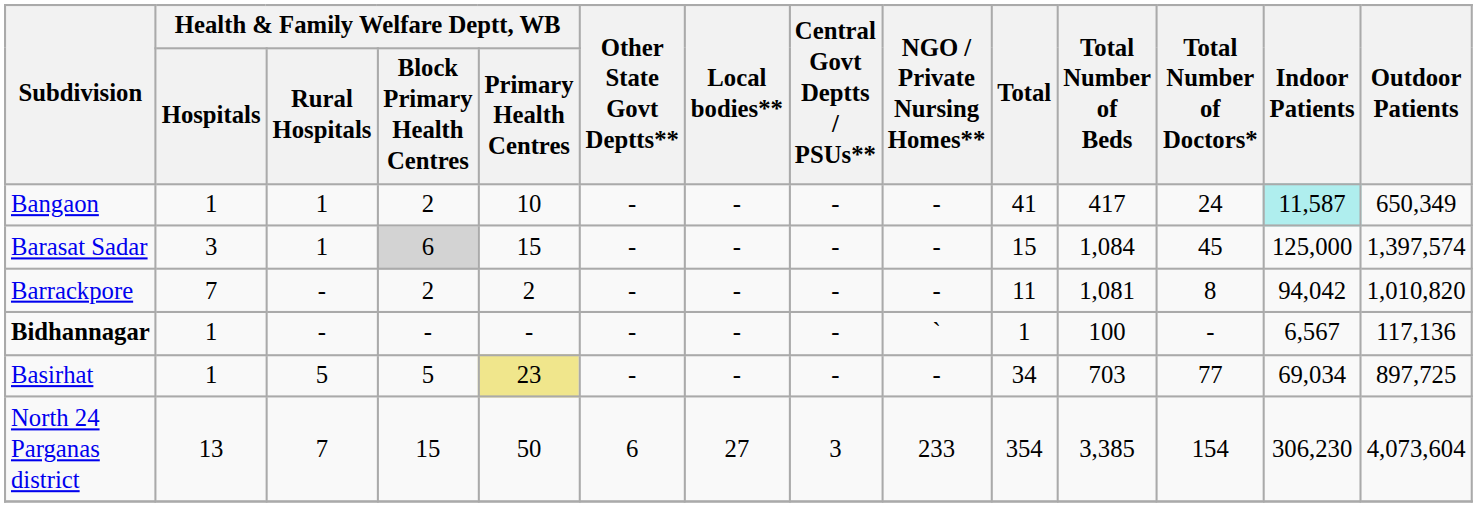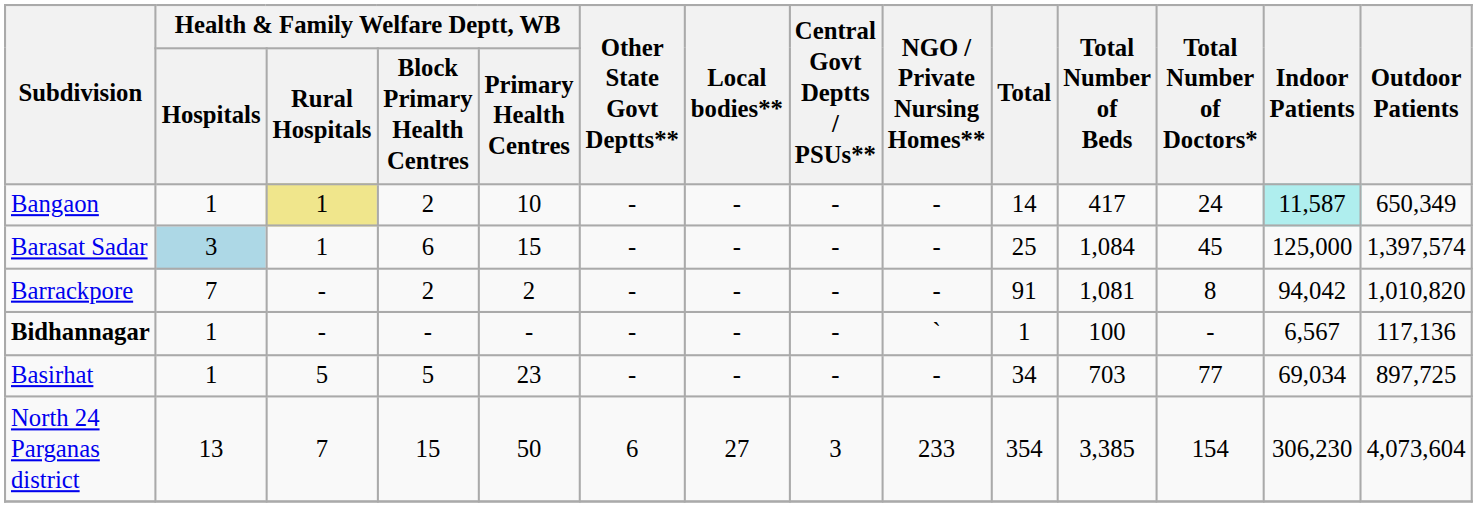Bangaon | Health & Family Welfare Deptt, WB / Rural Hospitals: no background -> khaki background
Bangaon | Total: 41 -> 14
Barasat Sadar | Health & Family Welfare Deptt, WB / Hospitals: no background -> lightblue background
Barasat Sadar | column 4: lightgrey background -> no background
Barasat Sadar | Total: 15 -> 25
Barrackpore | Total: 11 -> 91
Basirhat | Health & Family Welfare Deptt, WB / Primary Health Centres: khaki background -> no background
